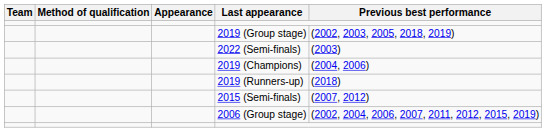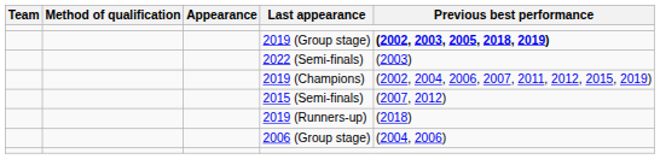2019 (Group stage) | Previous best performance: normal -> bold
2019 (Champions) | Previous best performance: (2004, 2006) -> (2002, 2004, 2006, 2007, 2011, 2012, 2015, 2019)
rows swapped: 2019 (Runners-up) <-> 2015 (Semi-finals)
2006 (Group stage) | Previous best performance: (2002, 2004, 2006, 2007, 2011, 2012, 2015, 2019) -> (2004, 2006)
